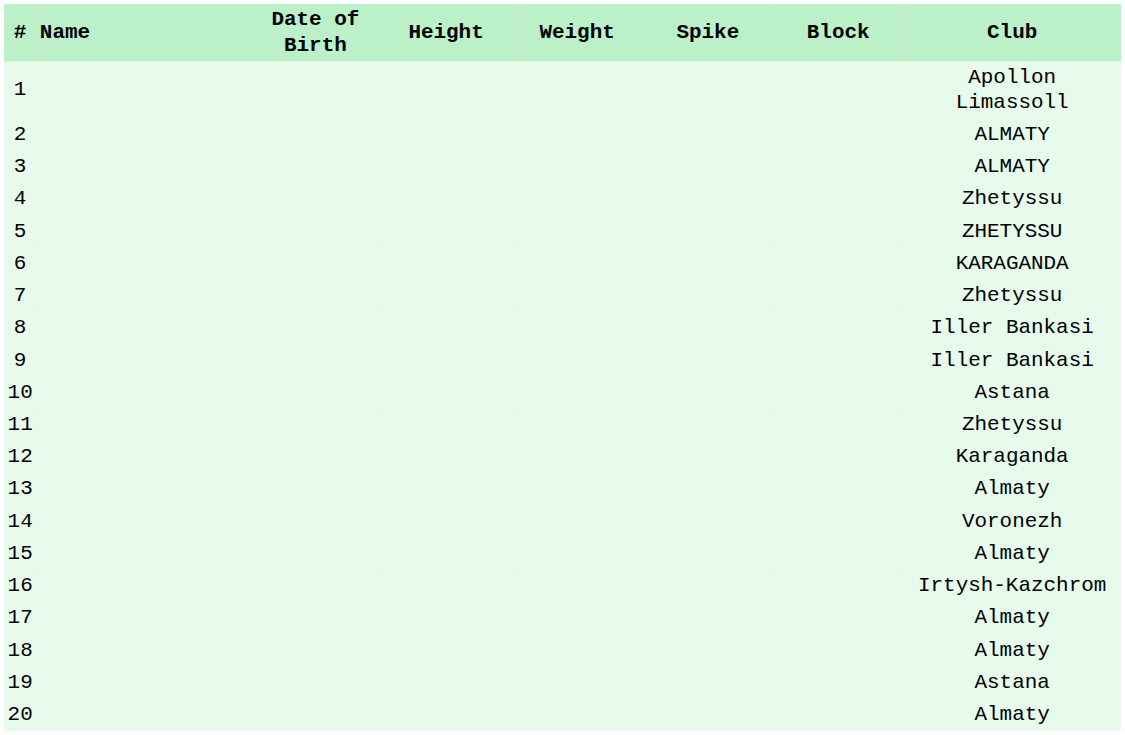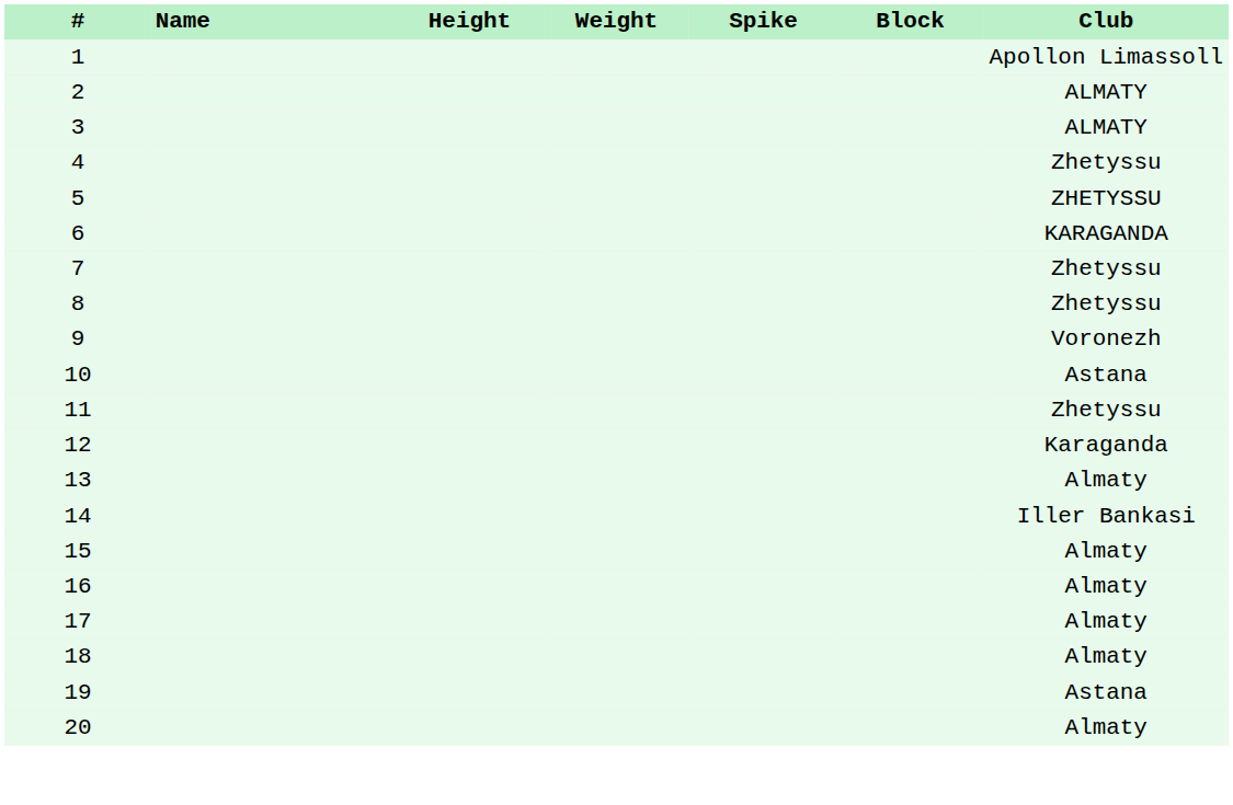- column: Date of Birth
8 | Club: Iller Bankasi -> Zhetyssu
9 | Club: Iller Bankasi -> Voronezh
14 | Club: Voronezh -> Iller Bankasi
16 | Club: Irtysh-Kazchrom -> Almaty
